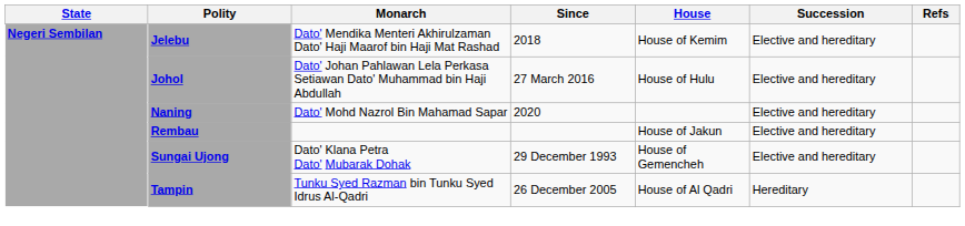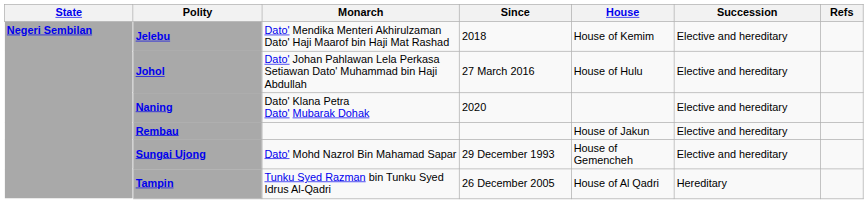Naning | Monarch: Dato' Mohd Nazrol Bin Mahamad Sapar -> Dato' Klana Petra Dato' Mubarak Dohak
Sungai Ujong | Monarch: Dato' Klana Petra Dato' Mubarak Dohak -> Dato' Mohd Nazrol Bin Mahamad Sapar
